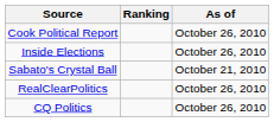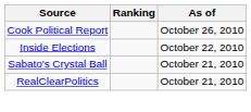Inside Elections | As of: October 26, 2010 -> October 22, 2010
RealClearPolitics | As of: October 26, 2010 -> October 21, 2010
- row: CQ Politics | October 26, 2010
